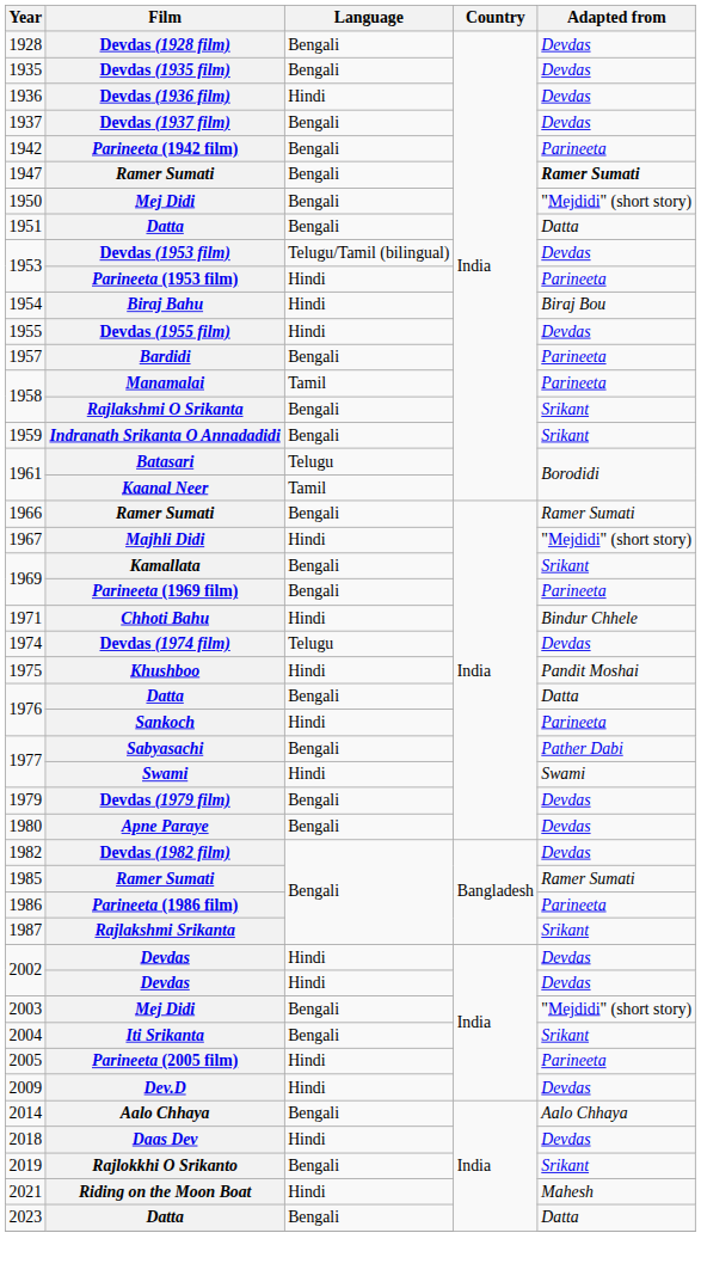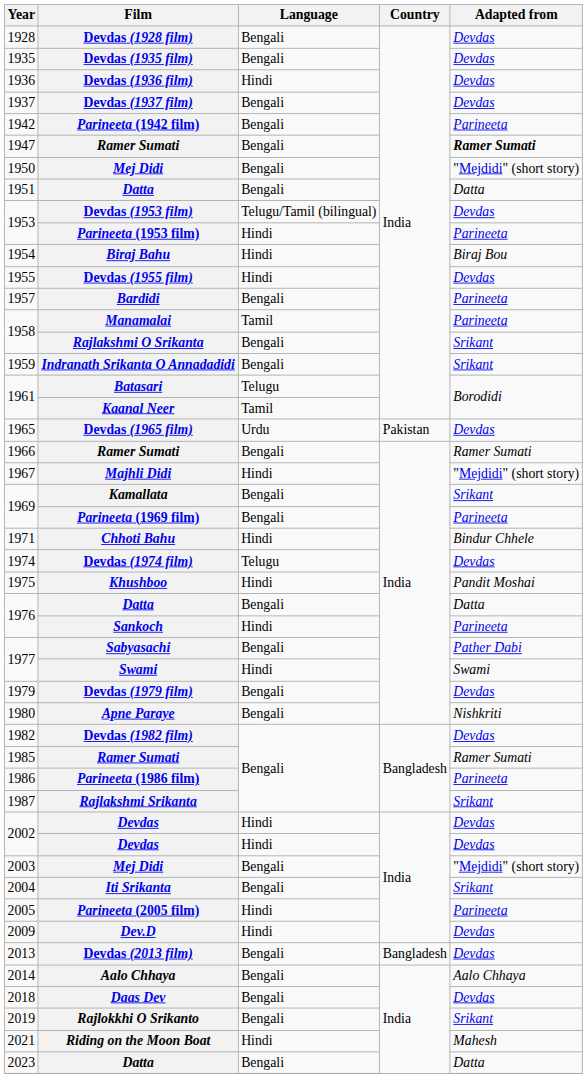+ row: 1965 | Devdas (1965 film) | Urdu | Pakistan | Devdas
Apne Paraye | Adapted from: Devdas -> Nishkriti
+ row: 2013 | Devdas (2013 film) | Bengali | Bangladesh | Devdas
Daas Dev | Language: Hindi -> Bengali
